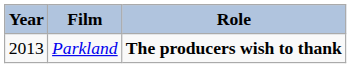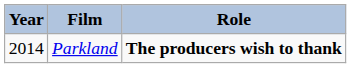Parkland | Year: 2013 -> 2014
